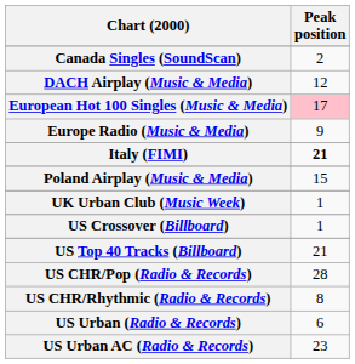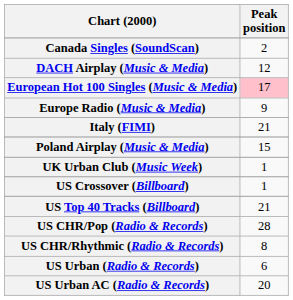Italy (FIMI) | Peak position: bold -> normal
US Urban AC (Radio & Records) | Peak position: 23 -> 20
